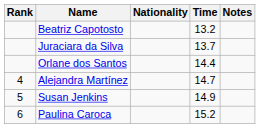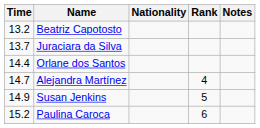columns swapped: Rank <-> Time
